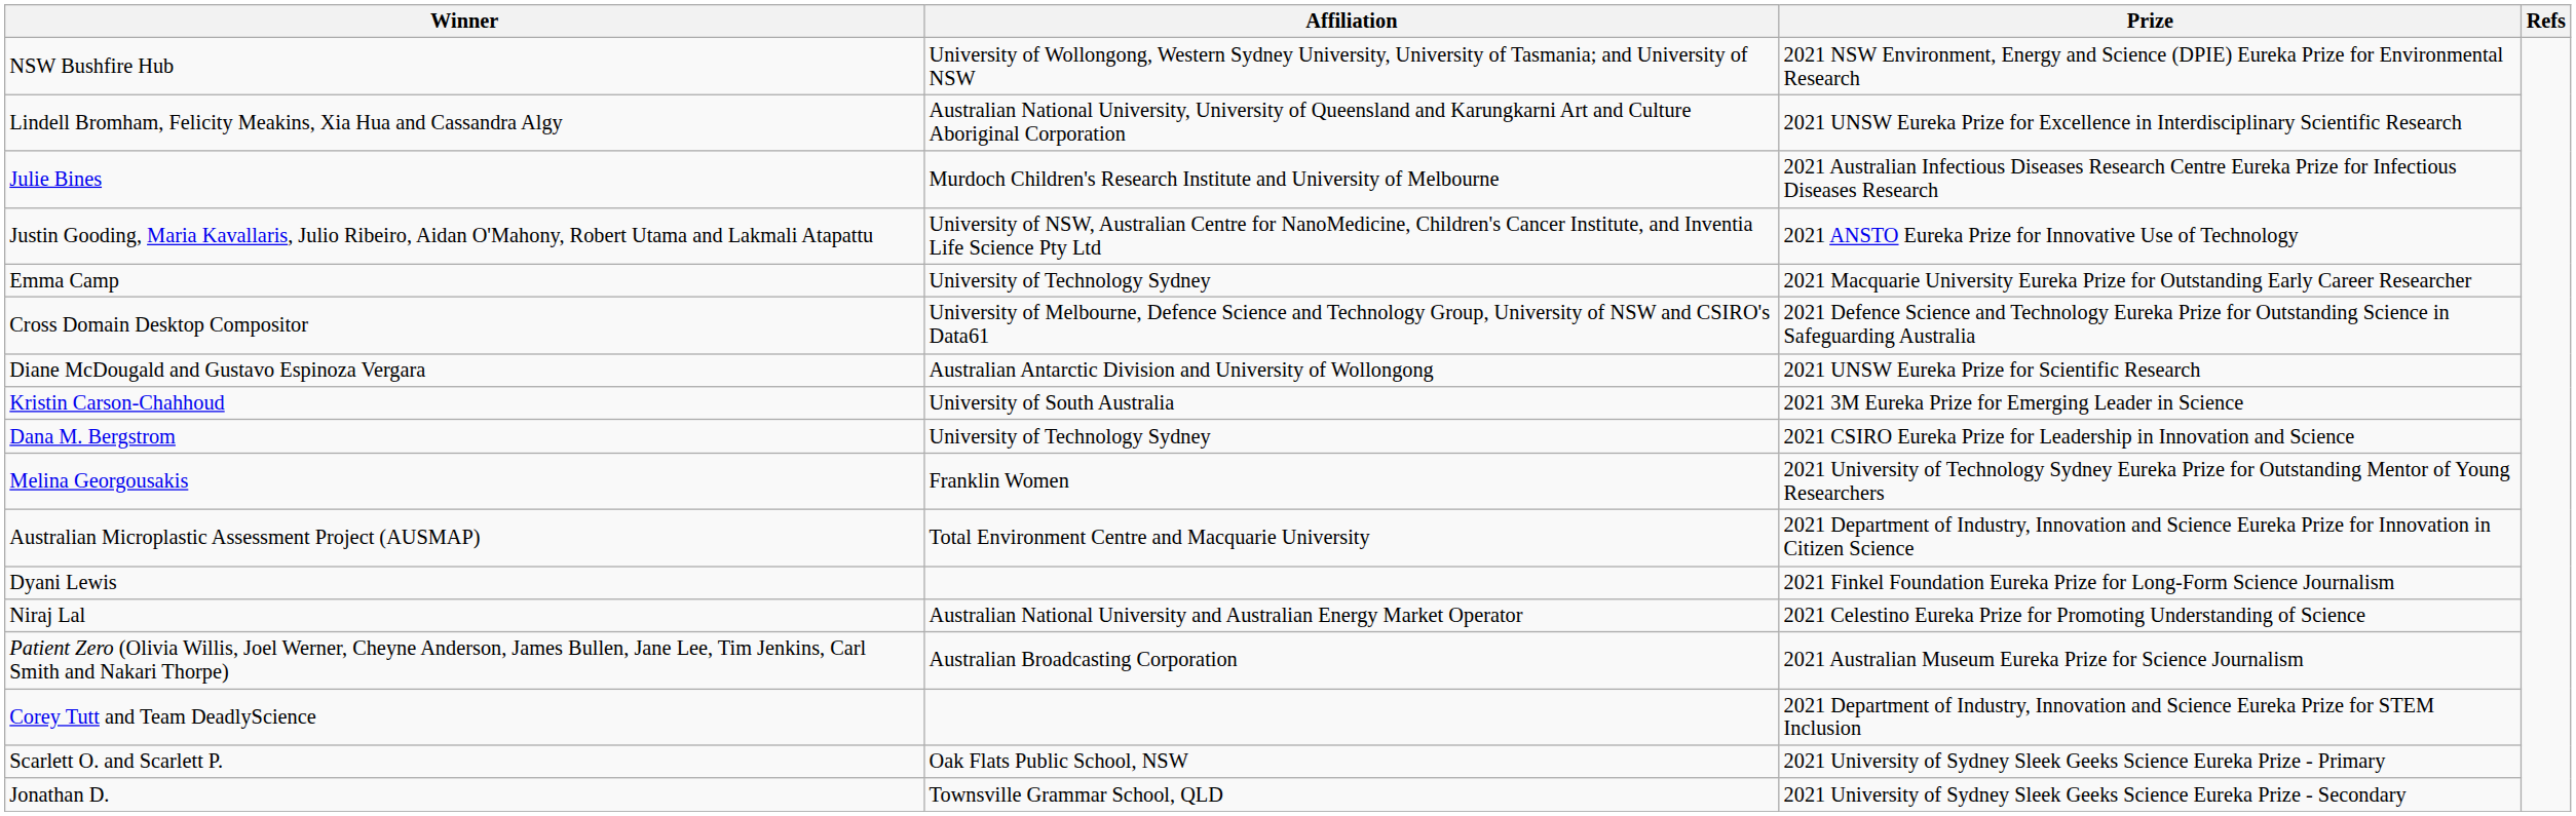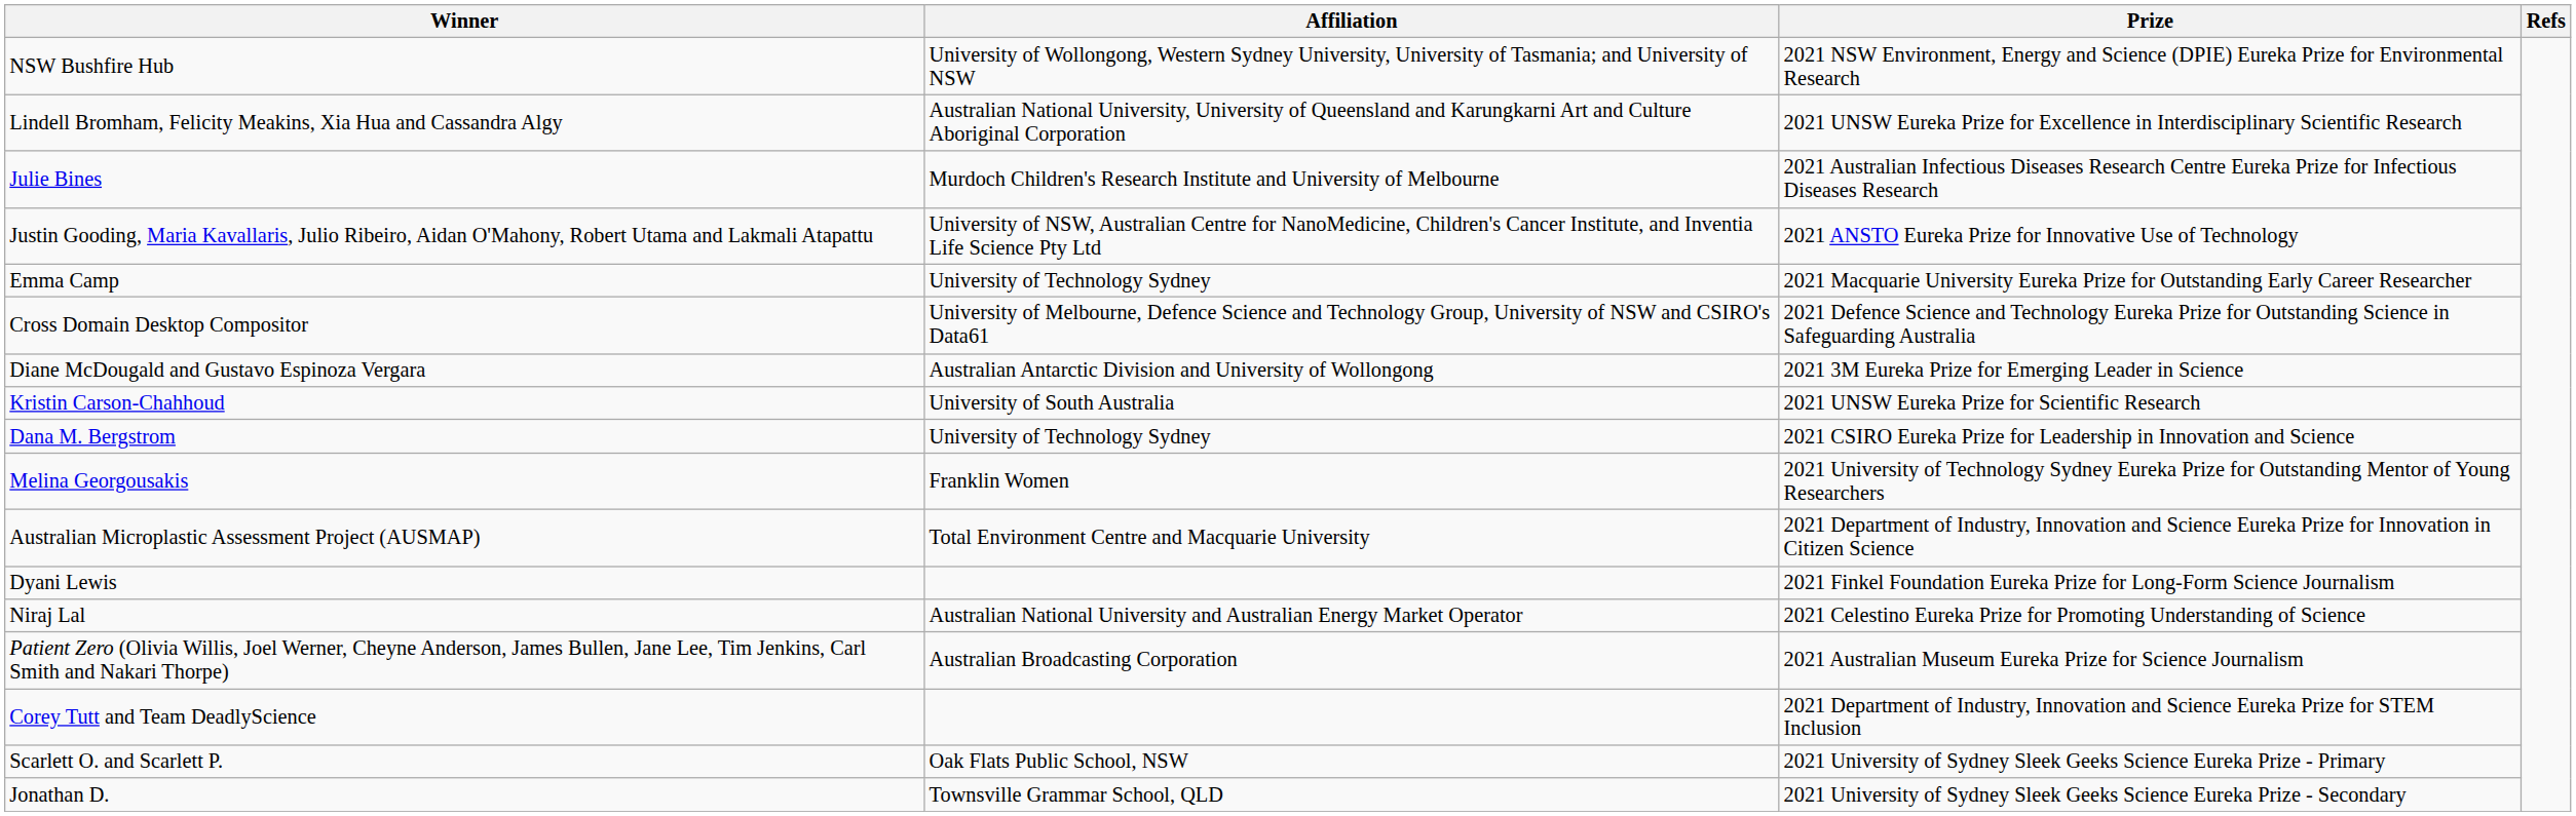Diane McDougald and Gustavo Espinoza Vergara | Prize: 2021 UNSW Eureka Prize for Scientific Research -> 2021 3M Eureka Prize for Emerging Leader in Science
Kristin Carson-Chahhoud | Prize: 2021 3M Eureka Prize for Emerging Leader in Science -> 2021 UNSW Eureka Prize for Scientific Research
